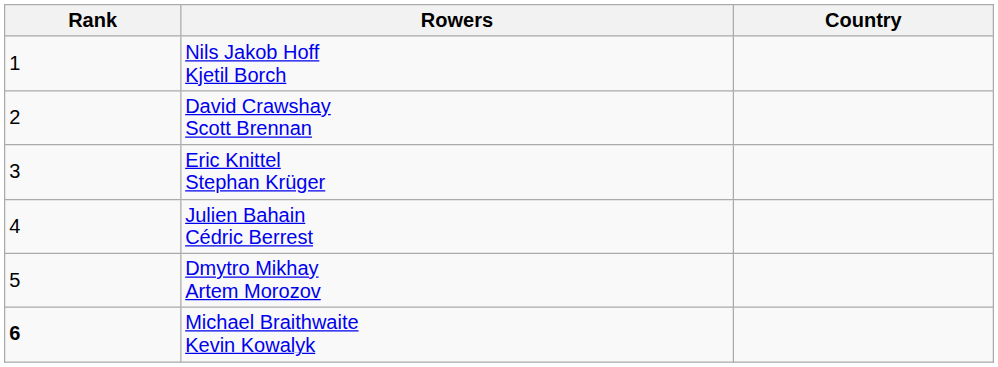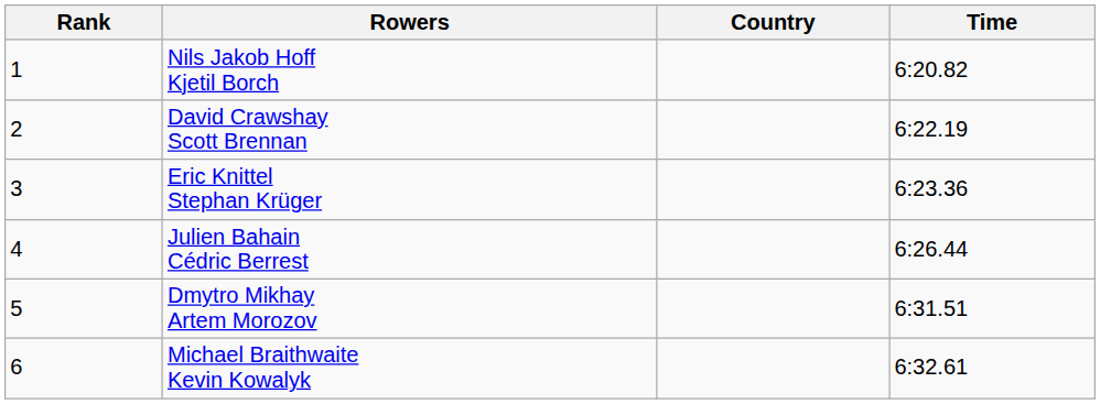+ column: Time | 6:20.82 | 6:22.19 | 6:23.36 | 6:26.44 | 6:31.51 | 6:32.61
Michael Braithwaite Kevin Kowalyk | Rank: bold -> normal
